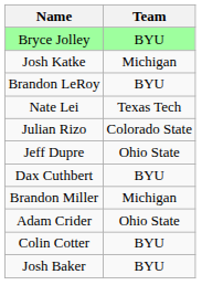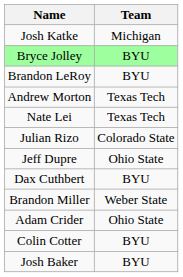rows swapped: Bryce Jolley <-> Josh Katke
+ row: Andrew Morton | Texas Tech
Brandon Miller | Team: Michigan -> Weber State
